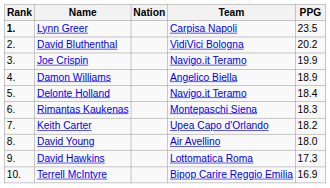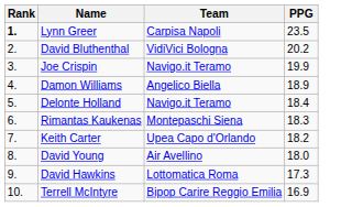- column: Nation
